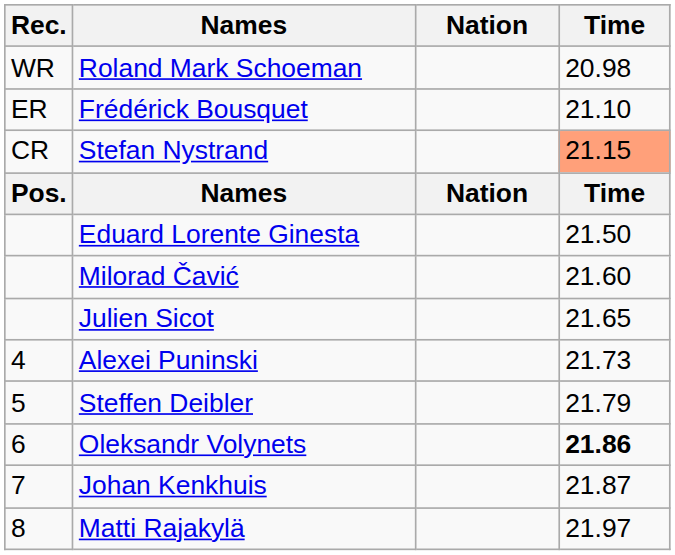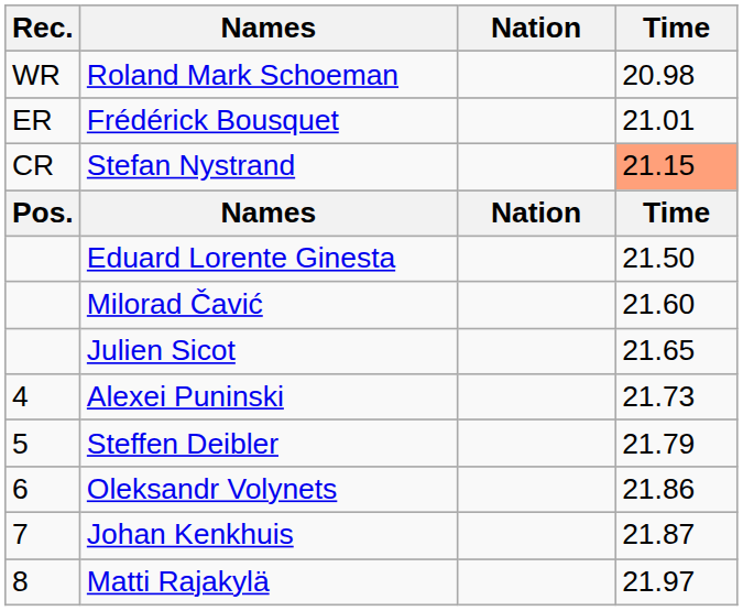Frédérick Bousquet | Time: 21.10 -> 21.01
Oleksandr Volynets | Time: bold -> normal
